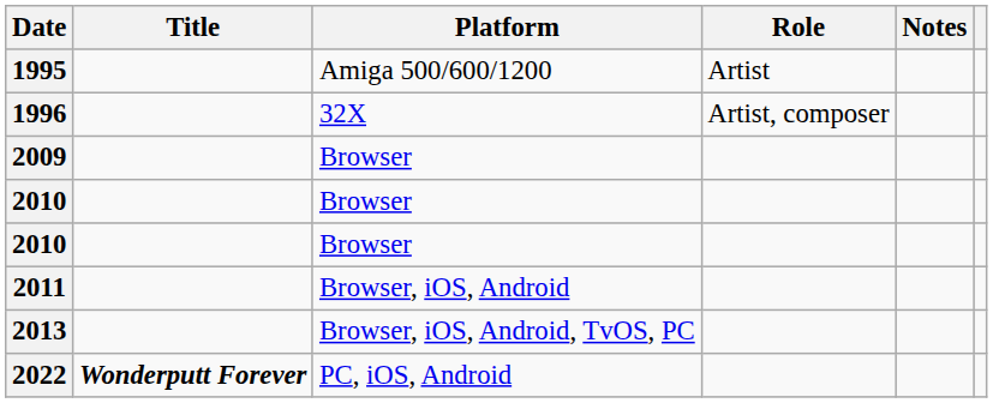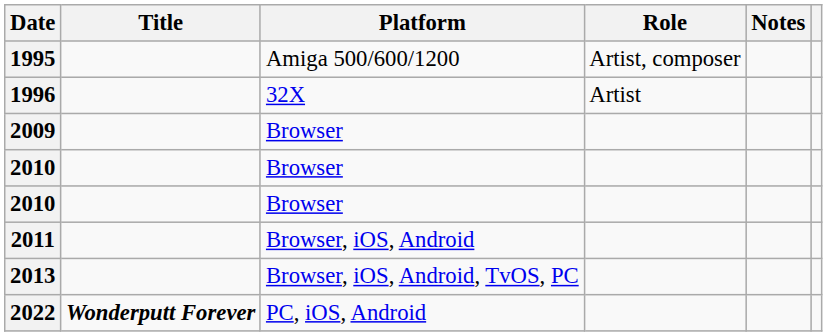1995 | Role: Artist -> Artist, composer
1996 | Role: Artist, composer -> Artist
